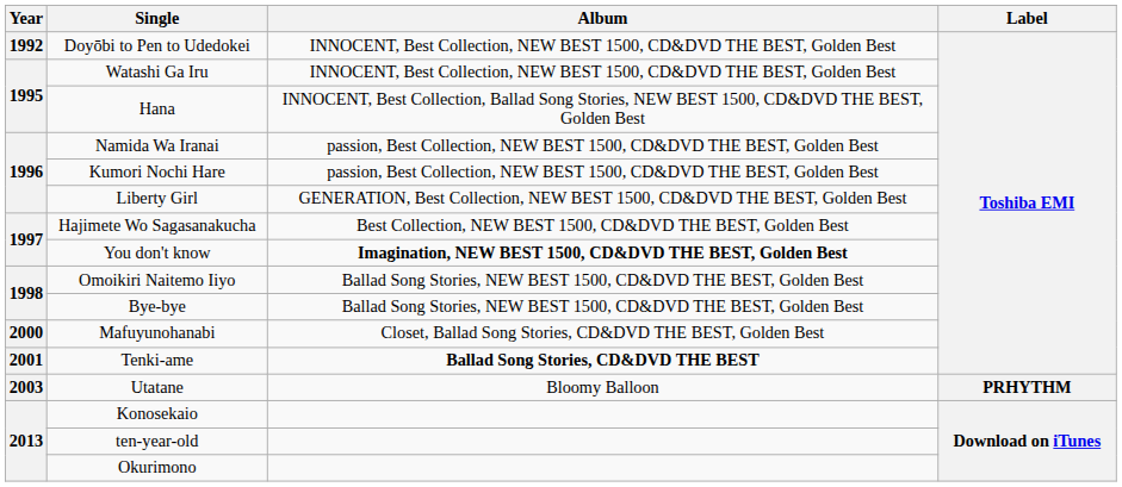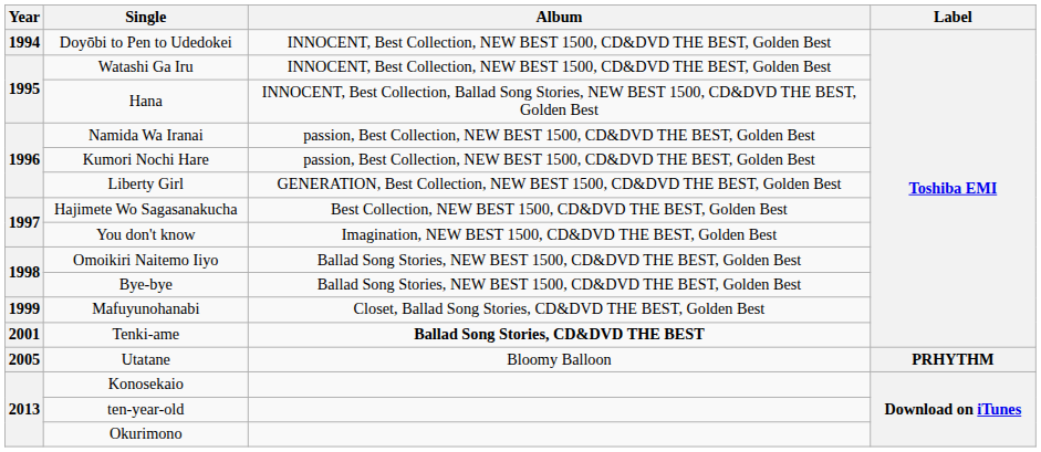Doyōbi to Pen to Udedokei | Year: 1992 -> 1994
You don't know | Album: bold -> normal
Mafuyunohanabi | Year: 2000 -> 1999
Utatane | Year: 2003 -> 2005
